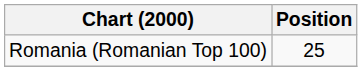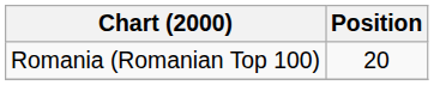Romania (Romanian Top 100) | Position: 25 -> 20
